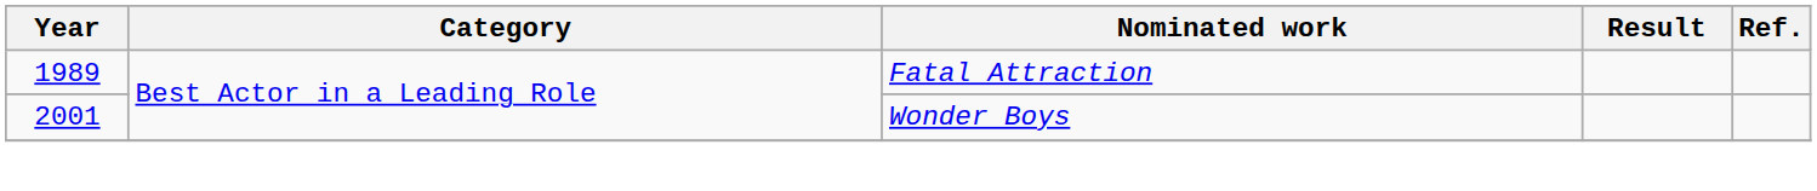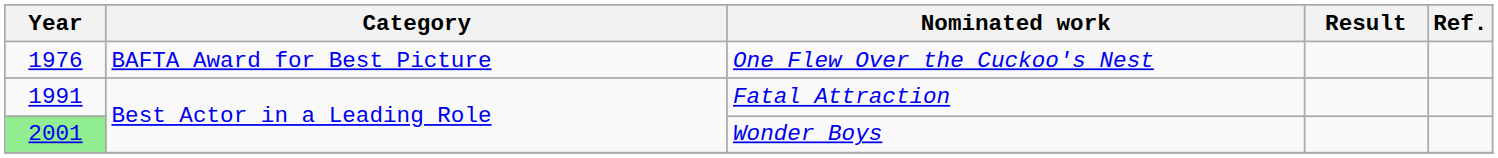+ row: 1976 | BAFTA Award for Best Picture | One Flew Over the Cuckoo's Nest
Fatal Attraction | Year: 1989 -> 1991
Wonder Boys | Year: no background -> lightgreen background
